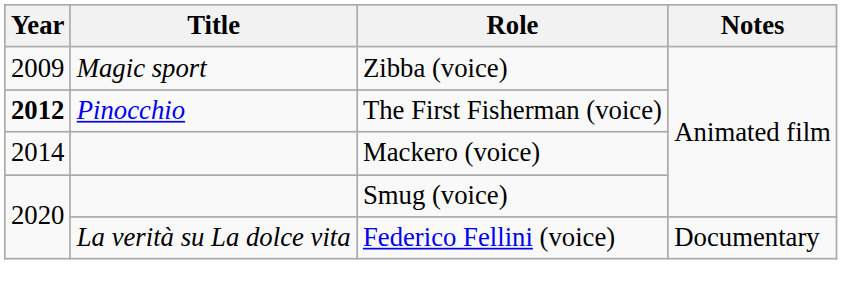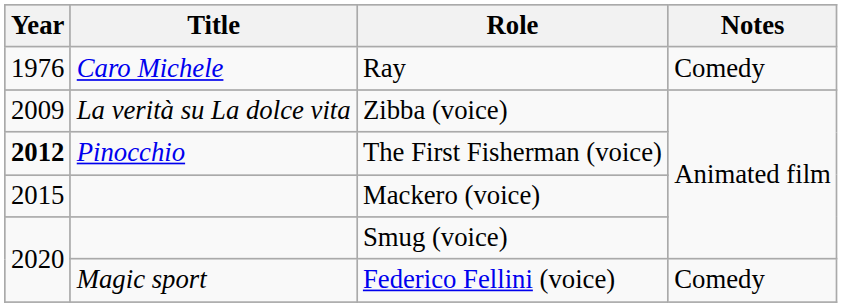+ row: 1976 | Caro Michele | Ray | Comedy
Zibba (voice) | Title: Magic sport -> La verità su La dolce vita
Mackero (voice) | Year: 2014 -> 2015
Federico Fellini (voice) | Title: La verità su La dolce vita -> Magic sport
Federico Fellini (voice) | Notes: Documentary -> Comedy
